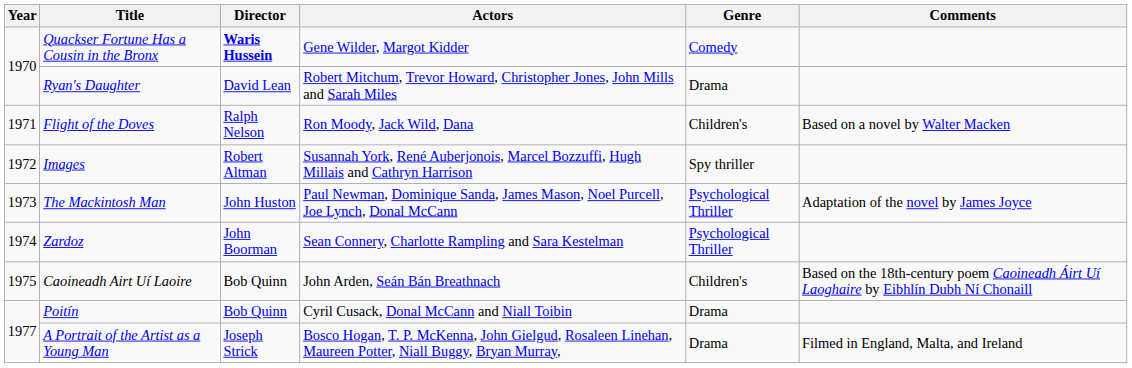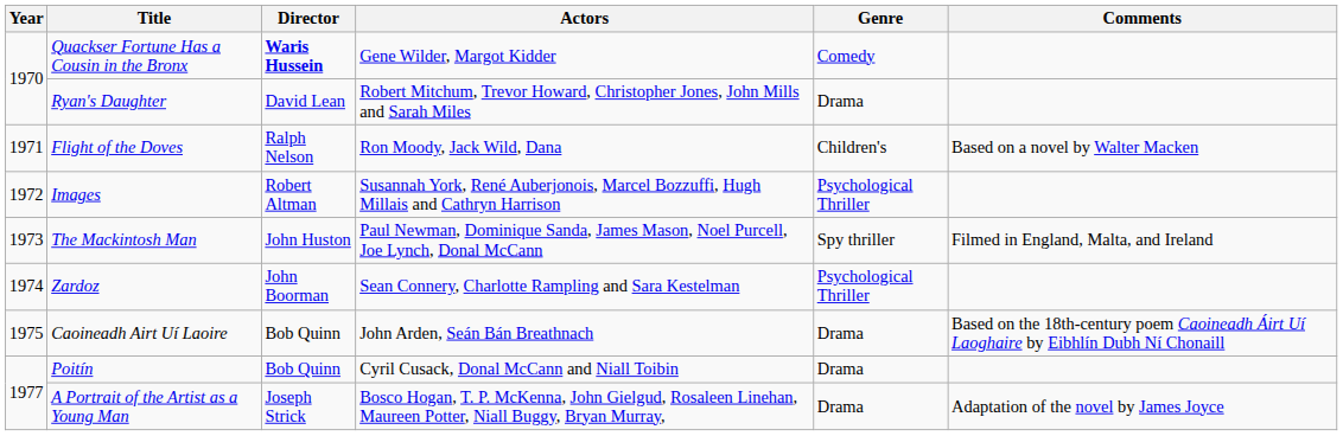Images | Genre: Spy thriller -> Psychological Thriller
The Mackintosh Man | Genre: Psychological Thriller -> Spy thriller
The Mackintosh Man | Comments: Adaptation of the novel by James Joyce -> Filmed in England, Malta, and Ireland
Caoineadh Airt Uí Laoire | Genre: Children's -> Drama
A Portrait of the Artist as a Young Man | Comments: Filmed in England, Malta, and Ireland -> Adaptation of the novel by James Joyce
